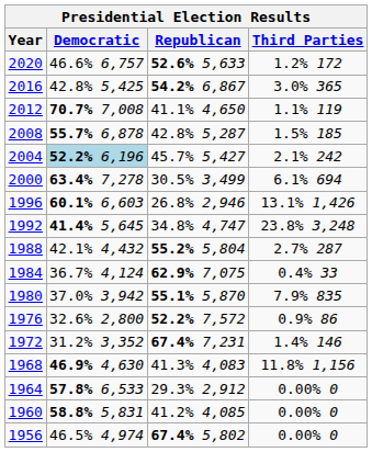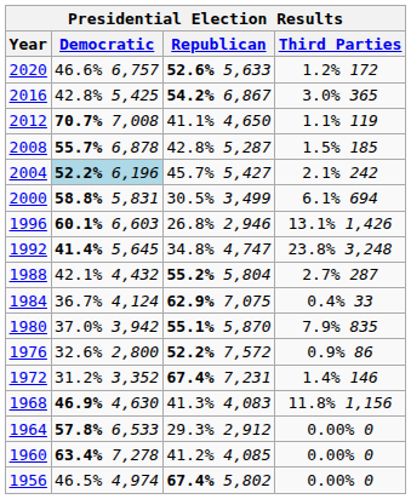2000 | Democratic: 63.4% 7,278 -> 58.8% 5,831
1960 | Democratic: 58.8% 5,831 -> 63.4% 7,278
